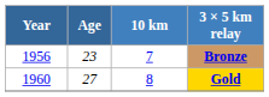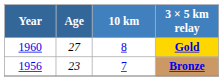rows swapped: Bronze <-> Gold
